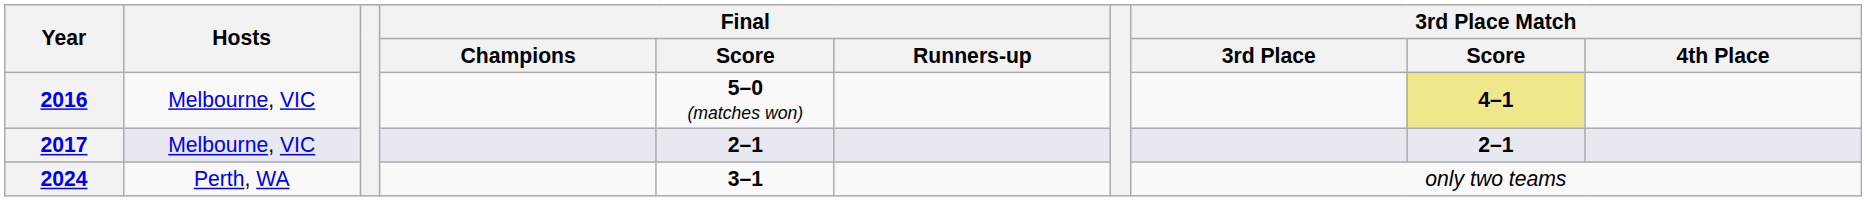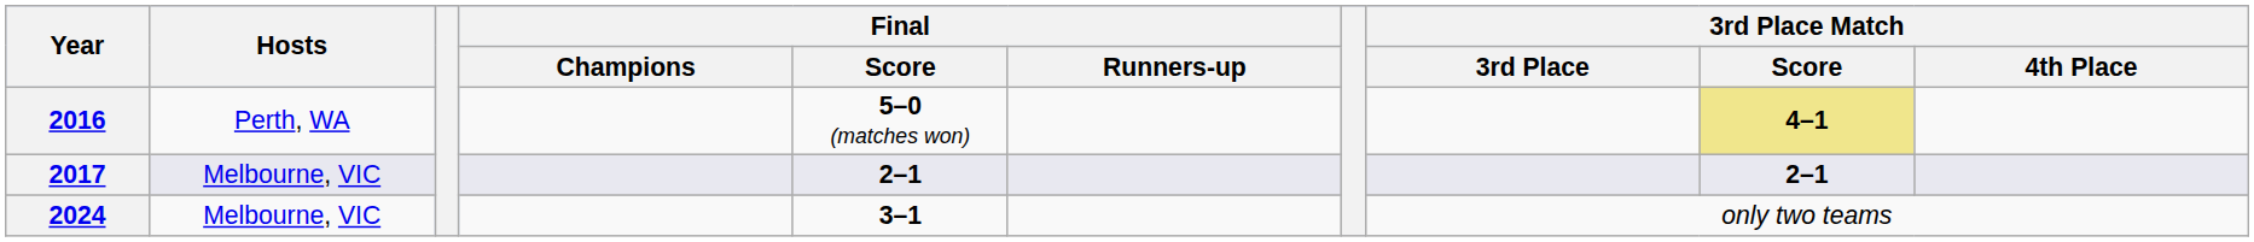2016 | Hosts: Melbourne, VIC -> Perth, WA
2024 | Hosts: Perth, WA -> Melbourne, VIC
